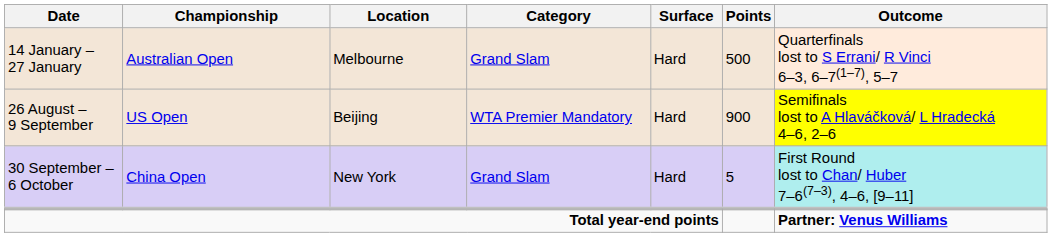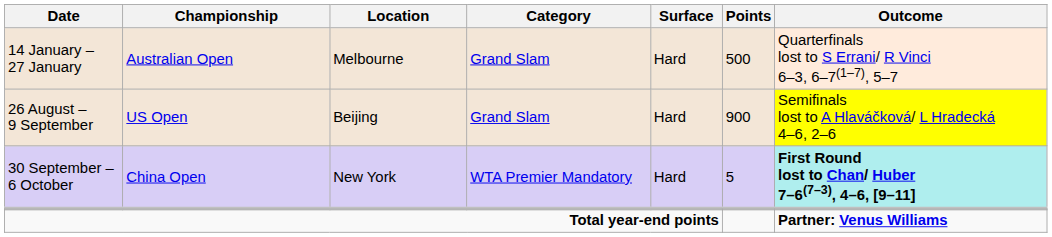26 August – 9 September | Category: WTA Premier Mandatory -> Grand Slam
30 September – 6 October | Category: Grand Slam -> WTA Premier Mandatory
30 September – 6 October | Outcome: normal -> bold
